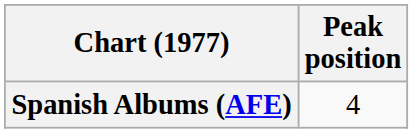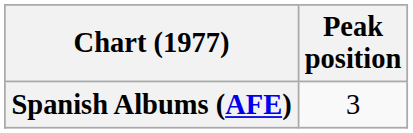Spanish Albums (AFE) | Peak position: 4 -> 3
